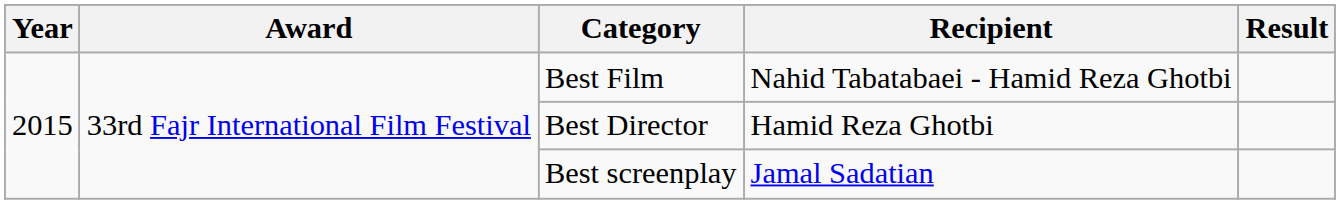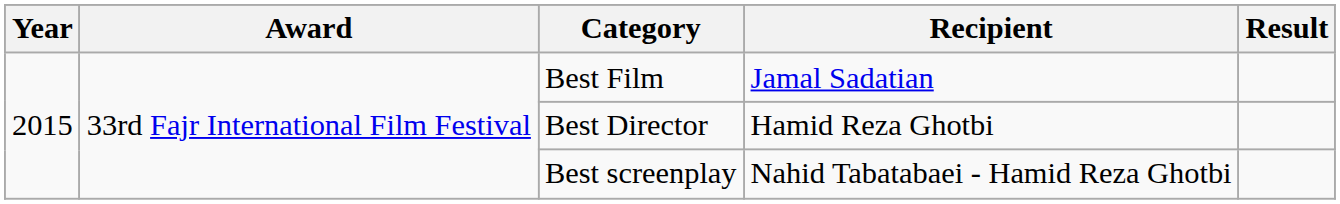Best Film | Recipient: Nahid Tabatabaei - Hamid Reza Ghotbi -> Jamal Sadatian
Best screenplay | Recipient: Jamal Sadatian -> Nahid Tabatabaei - Hamid Reza Ghotbi
